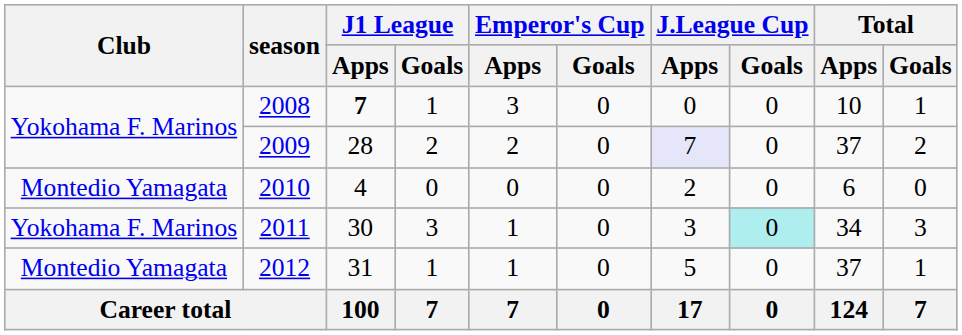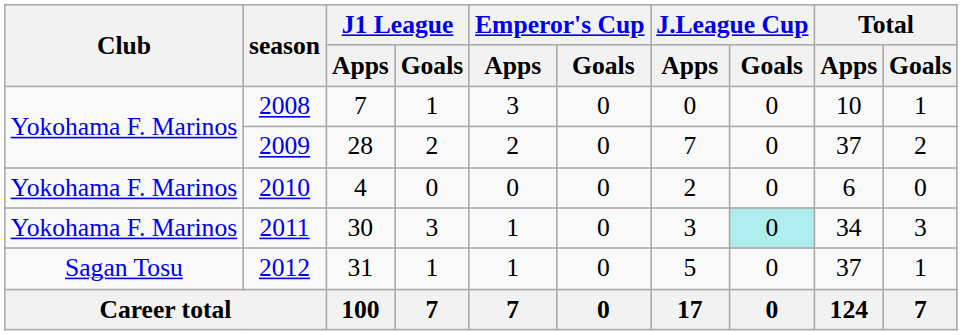2008 | J1 League / Apps: bold -> normal
2009 | J.League Cup / Apps: lavender background -> no background
2010 | Club: Montedio Yamagata -> Yokohama F. Marinos
2012 | Club: Montedio Yamagata -> Sagan Tosu
